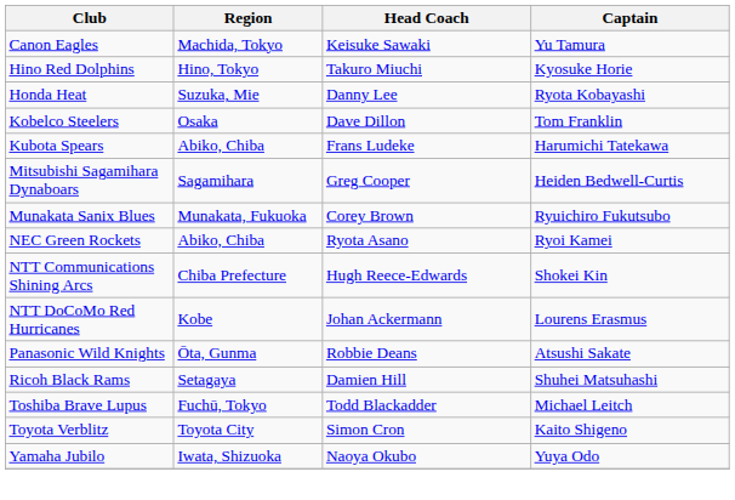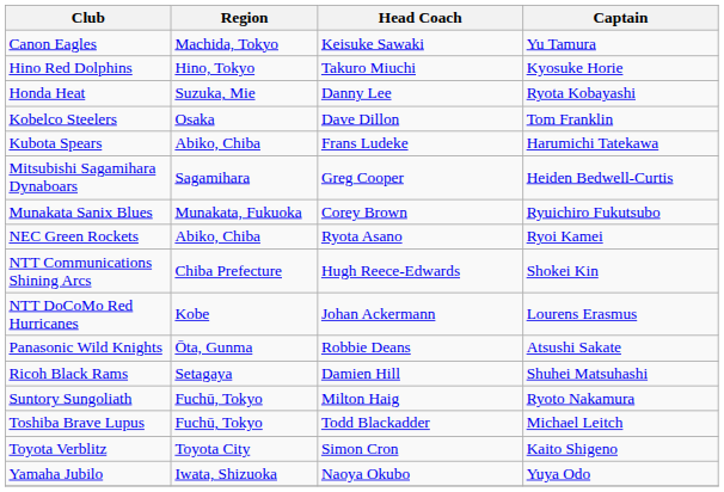+ row: Suntory Sungoliath | Fuchū, Tokyo | Milton Haig | Ryoto Nakamura
